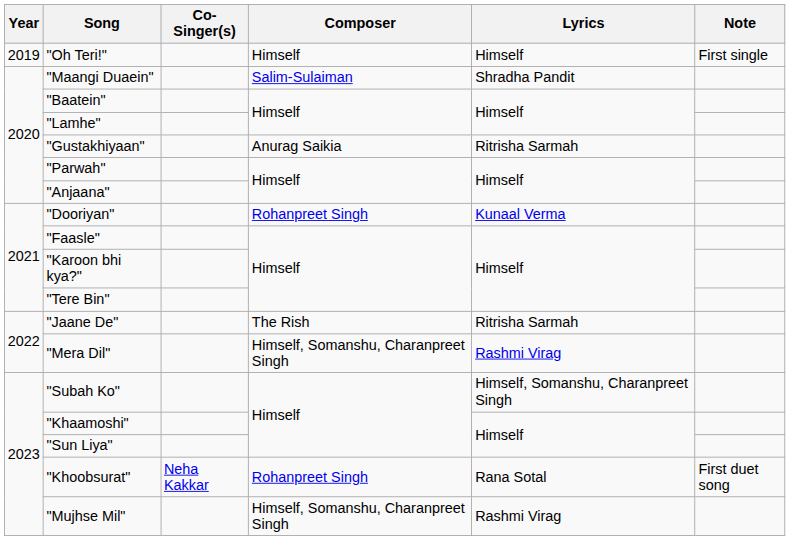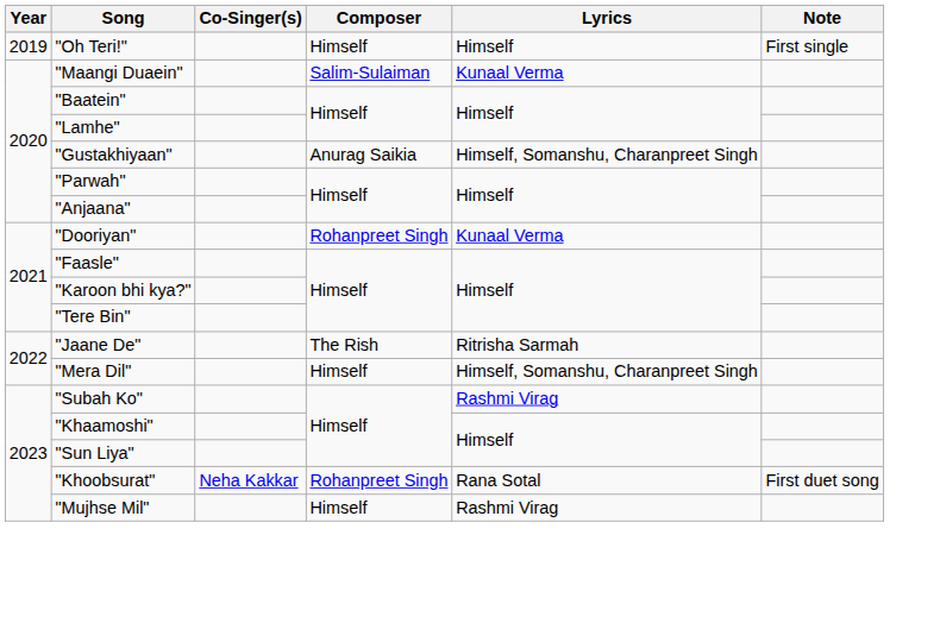"Maangi Duaein" | Lyrics: Shradha Pandit -> Kunaal Verma
"Gustakhiyaan" | Lyrics: Ritrisha Sarmah -> Himself, Somanshu, Charanpreet Singh
"Mera Dil" | Composer: Himself, Somanshu, Charanpreet Singh -> Himself
"Mera Dil" | Lyrics: Rashmi Virag -> Himself, Somanshu, Charanpreet Singh
"Subah Ko" | Lyrics: Himself, Somanshu, Charanpreet Singh -> Rashmi Virag
"Mujhse Mil" | Composer: Himself, Somanshu, Charanpreet Singh -> Himself
